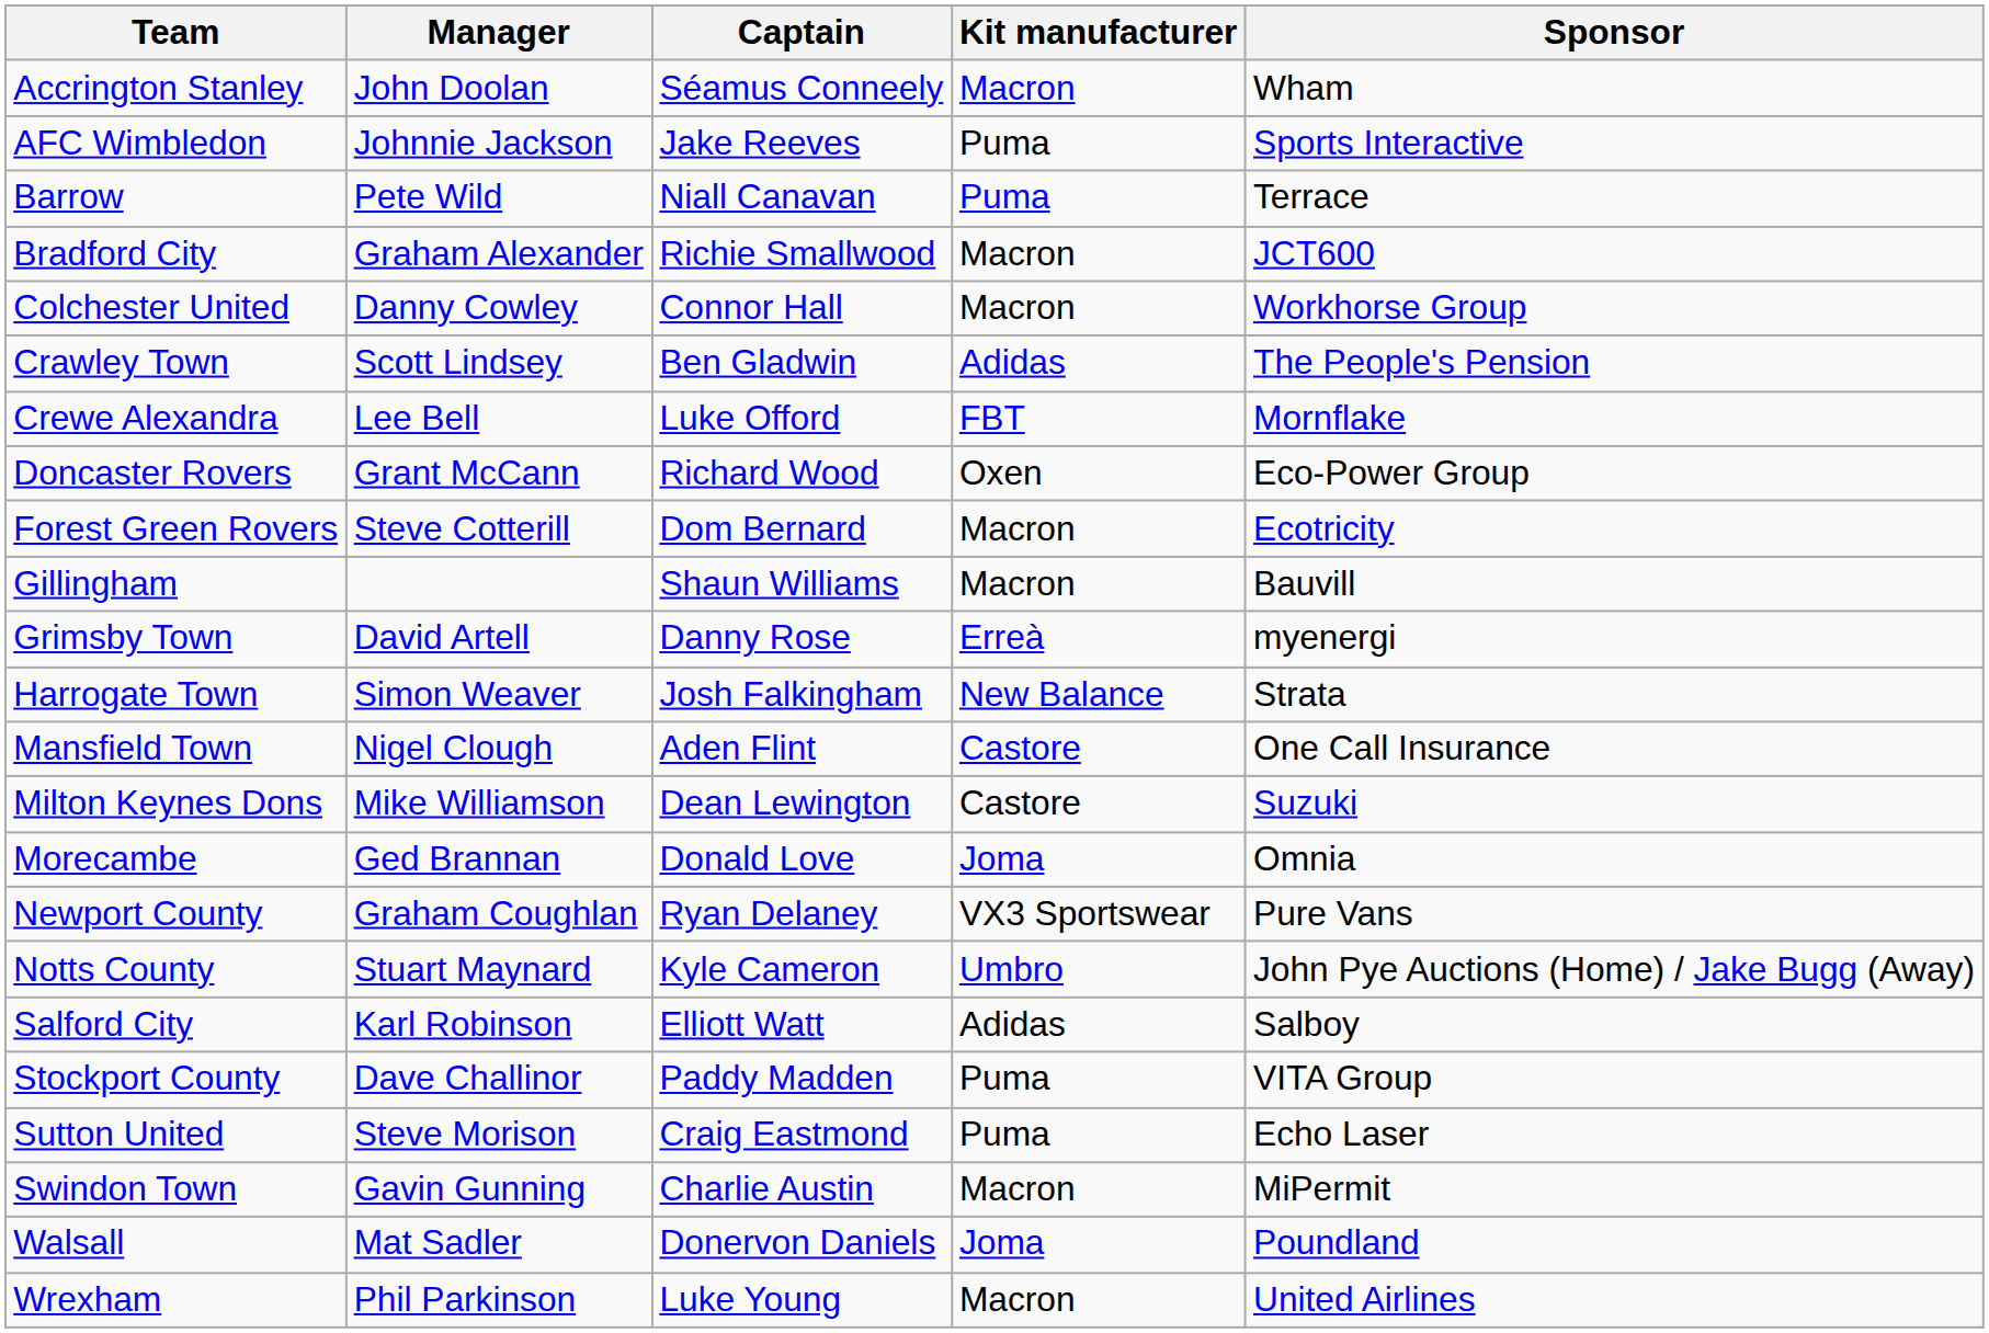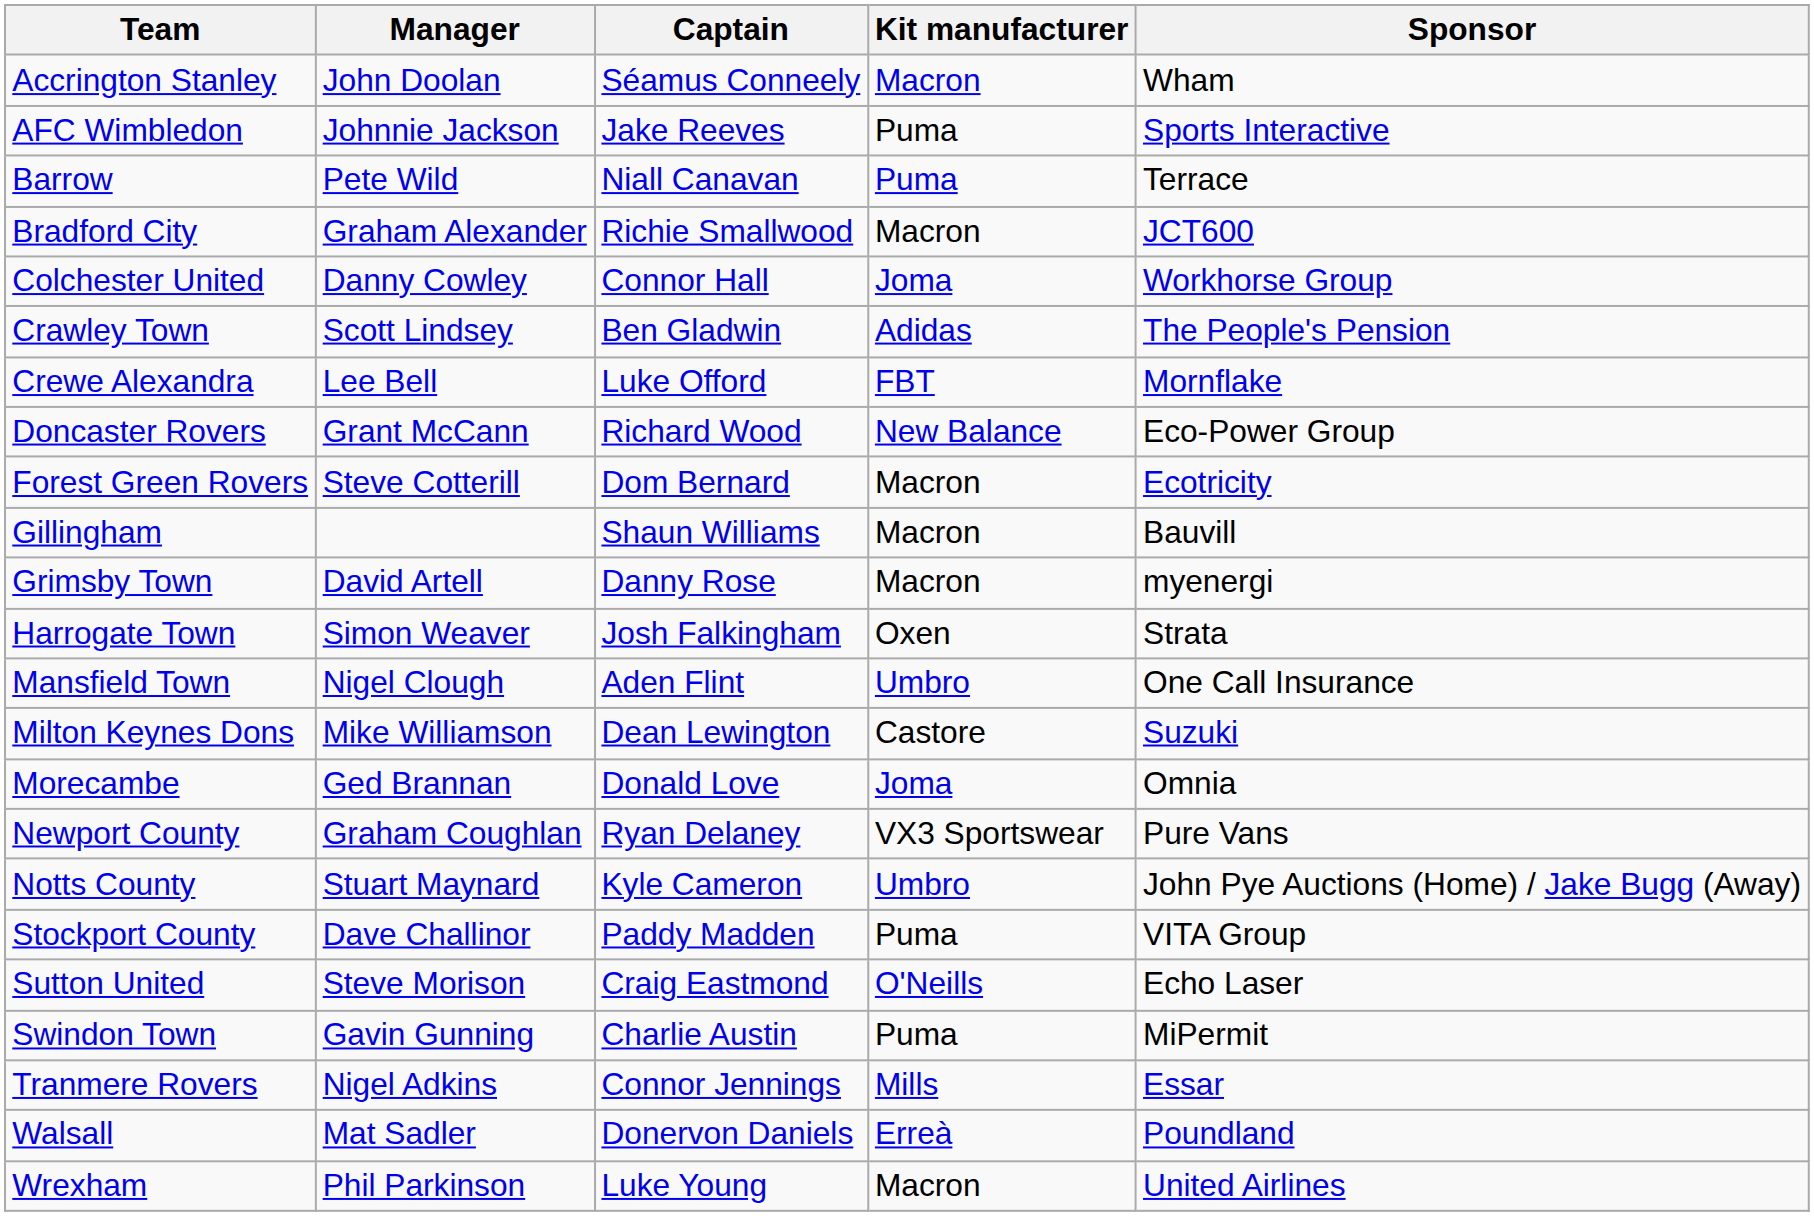Colchester United | Kit manufacturer: Macron -> Joma
Doncaster Rovers | Kit manufacturer: Oxen -> New Balance
Grimsby Town | Kit manufacturer: Erreà -> Macron
Harrogate Town | Kit manufacturer: New Balance -> Oxen
Mansfield Town | Kit manufacturer: Castore -> Umbro
- row: Salford City | Karl Robinson | Elliott Watt | Adidas | Salboy
Sutton United | Kit manufacturer: Puma -> O'Neills
Swindon Town | Kit manufacturer: Macron -> Puma
+ row: Tranmere Rovers | Nigel Adkins | Connor Jennings | Mills | Essar
Walsall | Kit manufacturer: Joma -> Erreà
